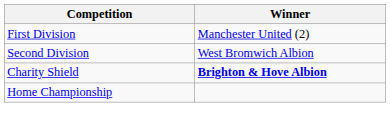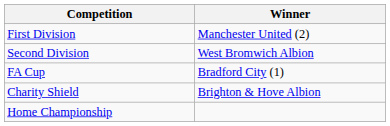+ row: FA Cup | Bradford City (1)
Charity Shield | Winner: bold -> normal
